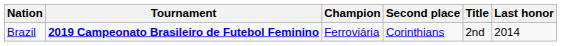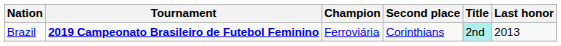Brazil | Title: no background -> paleturquoise background
Brazil | Last honor: 2014 -> 2013
